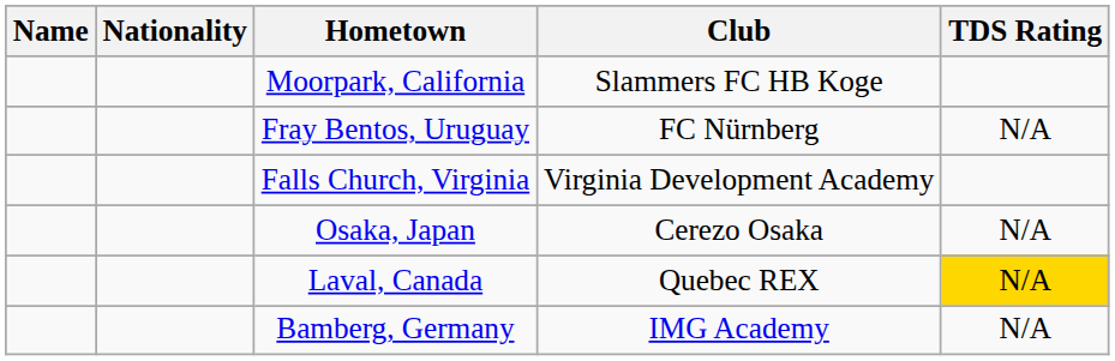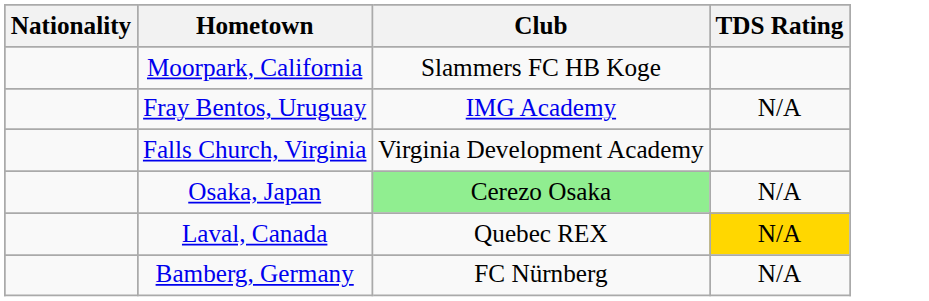- column: Name
Fray Bentos, Uruguay | Club: FC Nürnberg -> IMG Academy
Osaka, Japan | Club: no background -> lightgreen background
Bamberg, Germany | Club: IMG Academy -> FC Nürnberg
